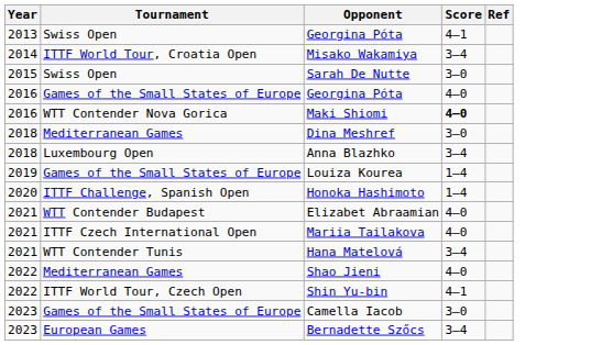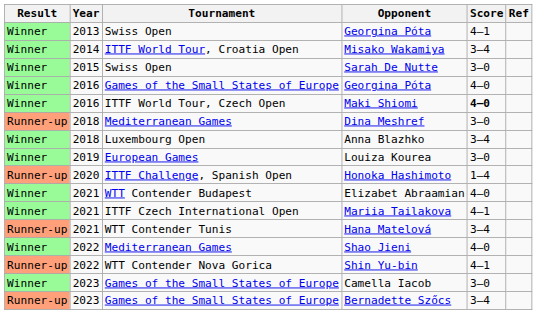+ column: Result | Winner | Winner | Winner | Winner | Winner | Runner-up | Winner | Winner | Runner-up | Winner | Winner | Runner-up | Winner | Runner-up | Winner | Runner-up
Maki Shiomi | Tournament: WTT Contender Nova Gorica -> ITTF World Tour, Czech Open
Louiza Kourea | Tournament: Games of the Small States of Europe -> European Games
Louiza Kourea | Score: 1–4 -> 3–0
Mariia Tailakova | Score: 4–0 -> 4–1
Shin Yu-bin | Tournament: ITTF World Tour, Czech Open -> WTT Contender Nova Gorica
Bernadette Szőcs | Tournament: European Games -> Games of the Small States of Europe
